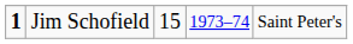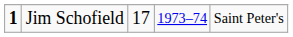Jim Schofield | column 3: 15 -> 17
